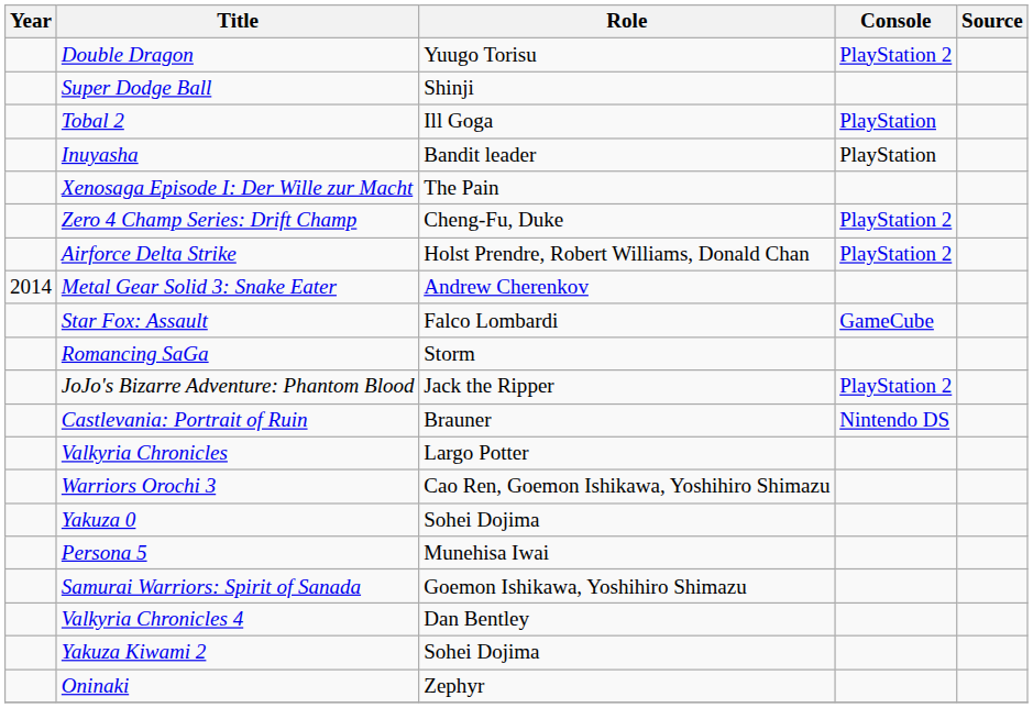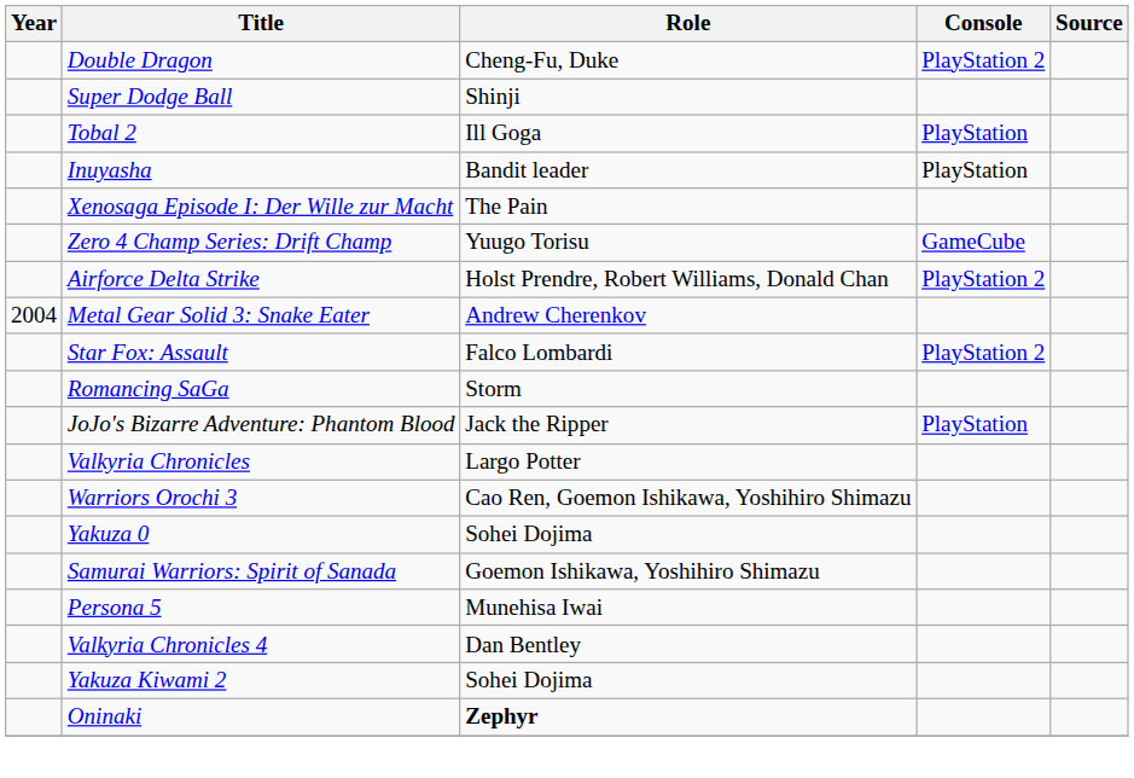Double Dragon | Role: Yuugo Torisu -> Cheng-Fu, Duke
Zero 4 Champ Series: Drift Champ | Role: Cheng-Fu, Duke -> Yuugo Torisu
Zero 4 Champ Series: Drift Champ | Console: PlayStation 2 -> GameCube
Metal Gear Solid 3: Snake Eater | Year: 2014 -> 2004
Star Fox: Assault | Console: GameCube -> PlayStation 2
JoJo's Bizarre Adventure: Phantom Blood | Console: PlayStation 2 -> PlayStation
- row: Castlevania: Portrait of Ruin | Brauner | Nintendo DS
rows swapped: Persona 5 <-> Samurai Warriors: Spirit of Sanada
Oninaki | Role: normal -> bold
